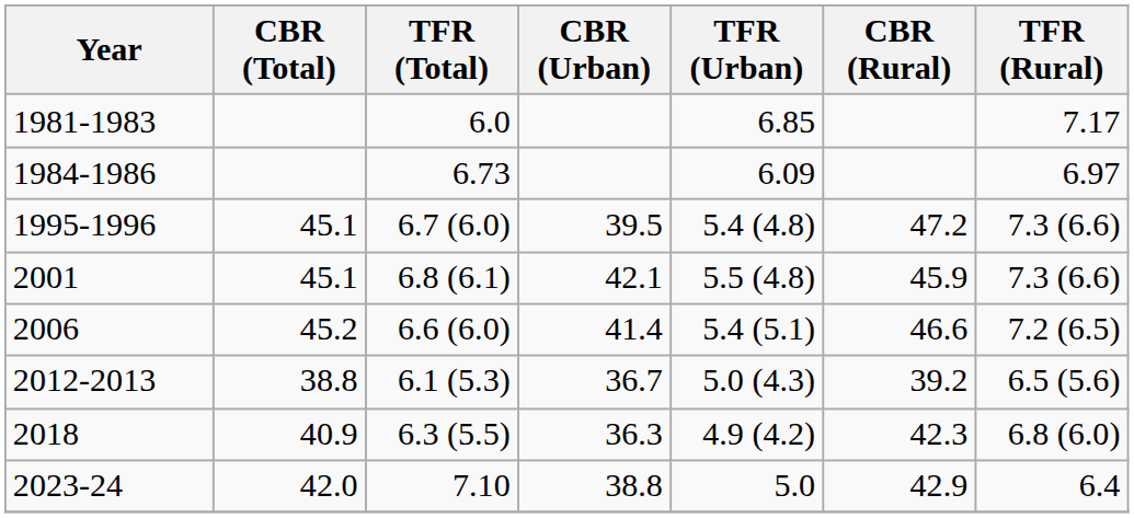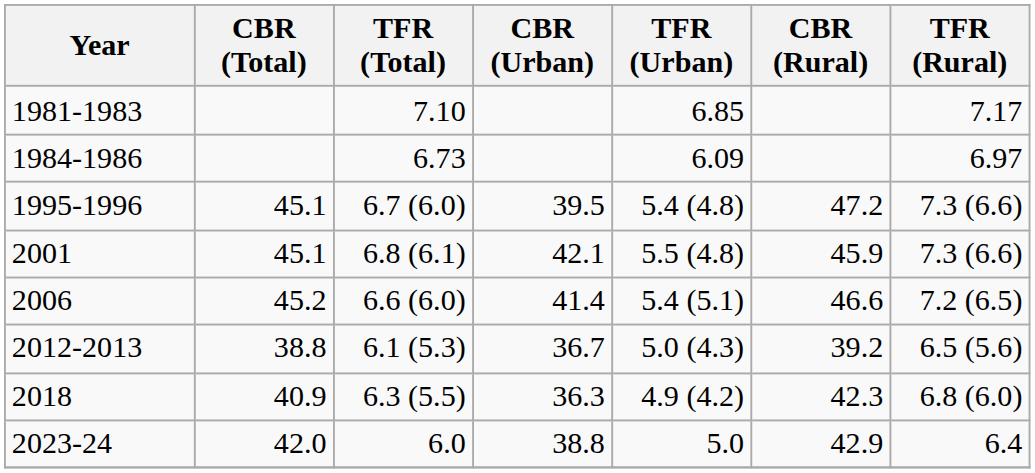1981-1983 | TFR (Total): 6.0 -> 7.10
2023-24 | TFR (Total): 7.10 -> 6.0
